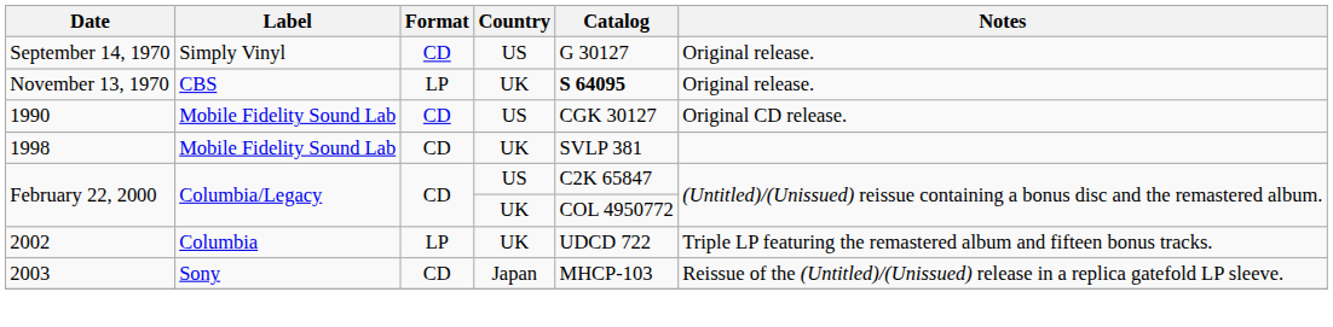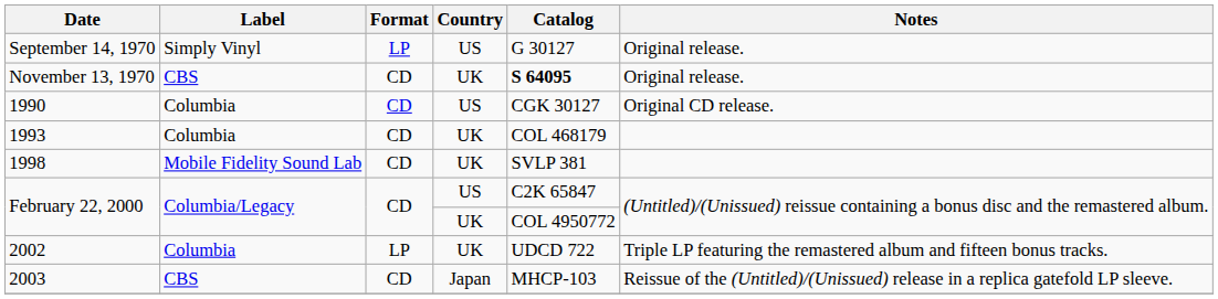September 14, 1970 | Format: CD -> LP
November 13, 1970 | Format: LP -> CD
1990 | Label: Mobile Fidelity Sound Lab -> Columbia
+ row: 1993 | Columbia | CD | UK | COL 468179
2003 | Label: Sony -> CBS
